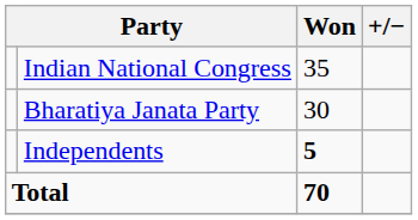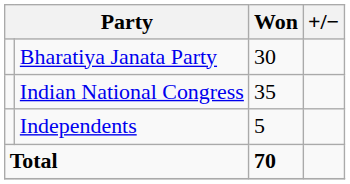rows swapped: Indian National Congress <-> Bharatiya Janata Party
Independents | Won: bold -> normal
